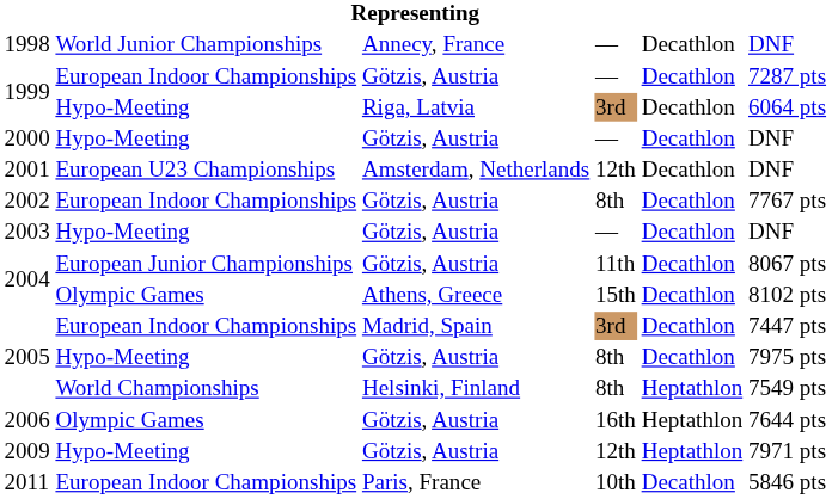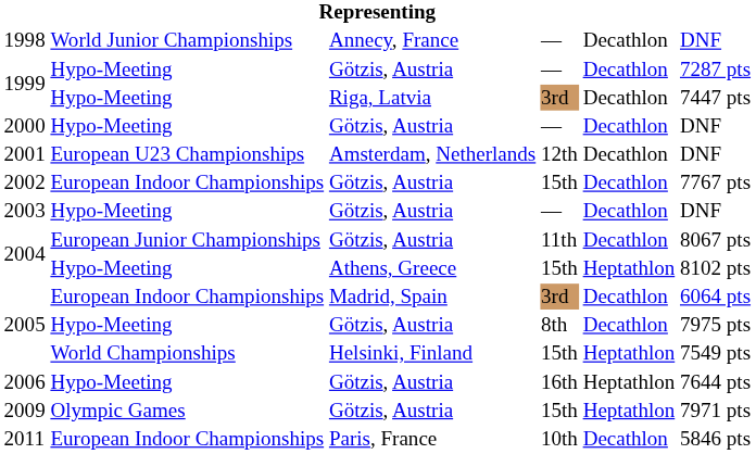1999 / Götzis, Austria | column 2: European Indoor Championships -> Hypo-Meeting
1999 / Riga, Latvia | column 6: 6064 pts -> 7447 pts
2002 | column 4: 8th -> 15th
2004 / Athens, Greece | column 2: Olympic Games -> Hypo-Meeting
2004 / Athens, Greece | column 5: Decathlon -> Heptathlon
2005 / Madrid, Spain | column 6: 7447 pts -> 6064 pts
2005 / Helsinki, Finland | column 4: 8th -> 15th
2006 | column 2: Olympic Games -> Hypo-Meeting
2009 | column 2: Hypo-Meeting -> Olympic Games
2009 | column 4: 12th -> 15th
